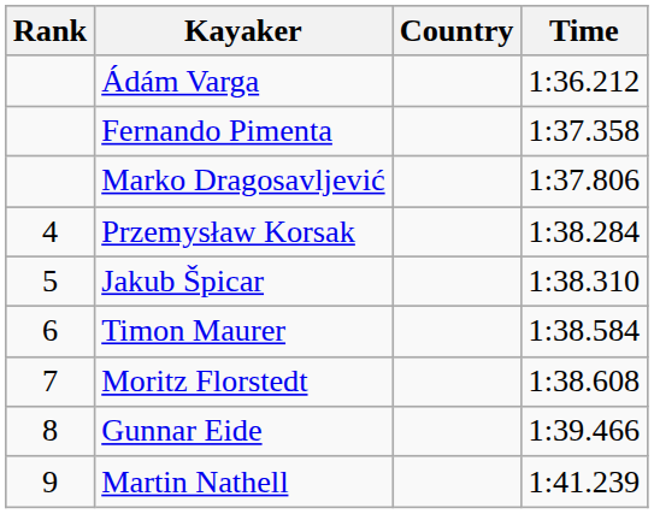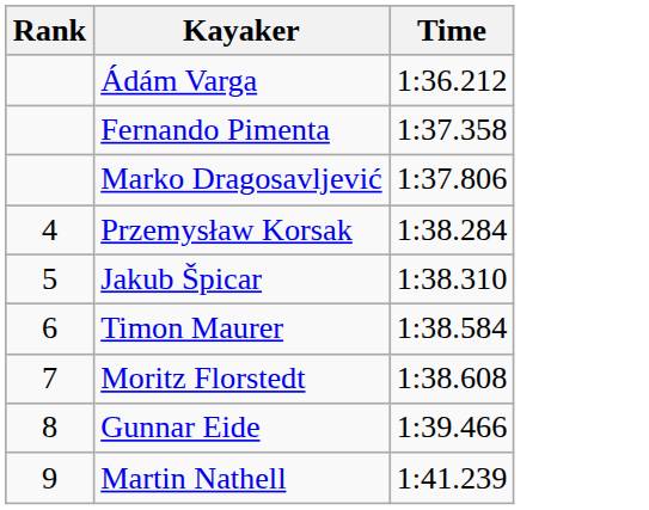- column: Country
